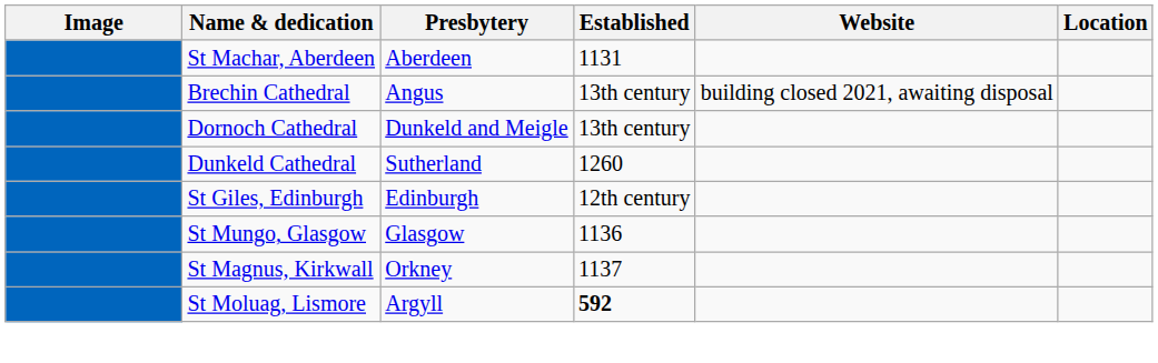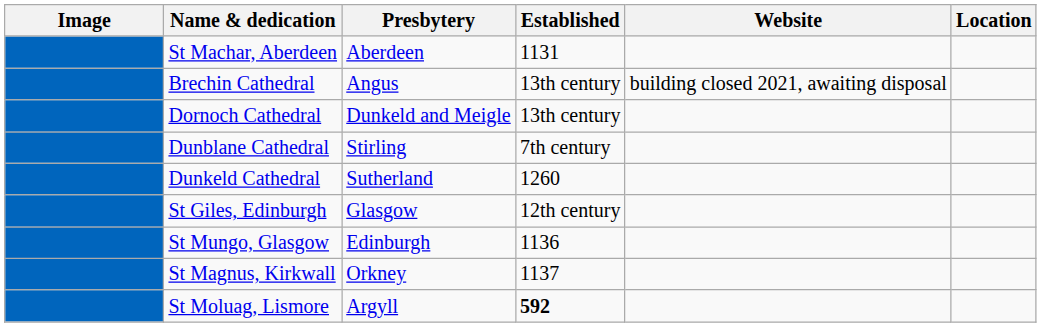+ row: Dunblane Cathedral | Stirling | 7th century
St Giles, Edinburgh | Presbytery: Edinburgh -> Glasgow
St Mungo, Glasgow | Presbytery: Glasgow -> Edinburgh
